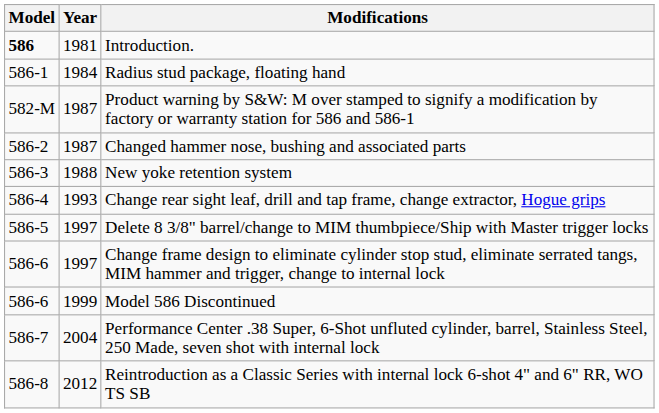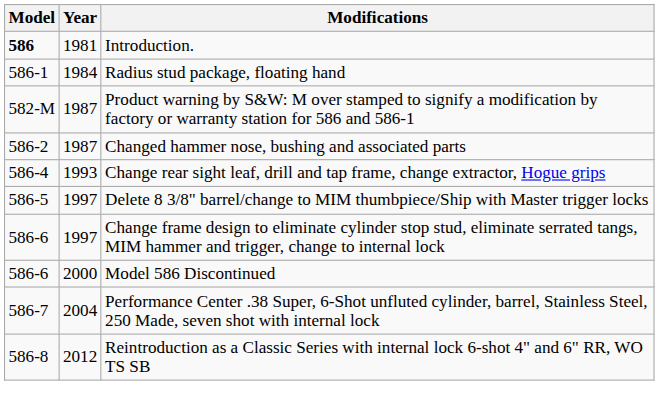- row: 586-3 | 1988 | New yoke retention system
Model 586 Discontinued | Year: 1999 -> 2000
